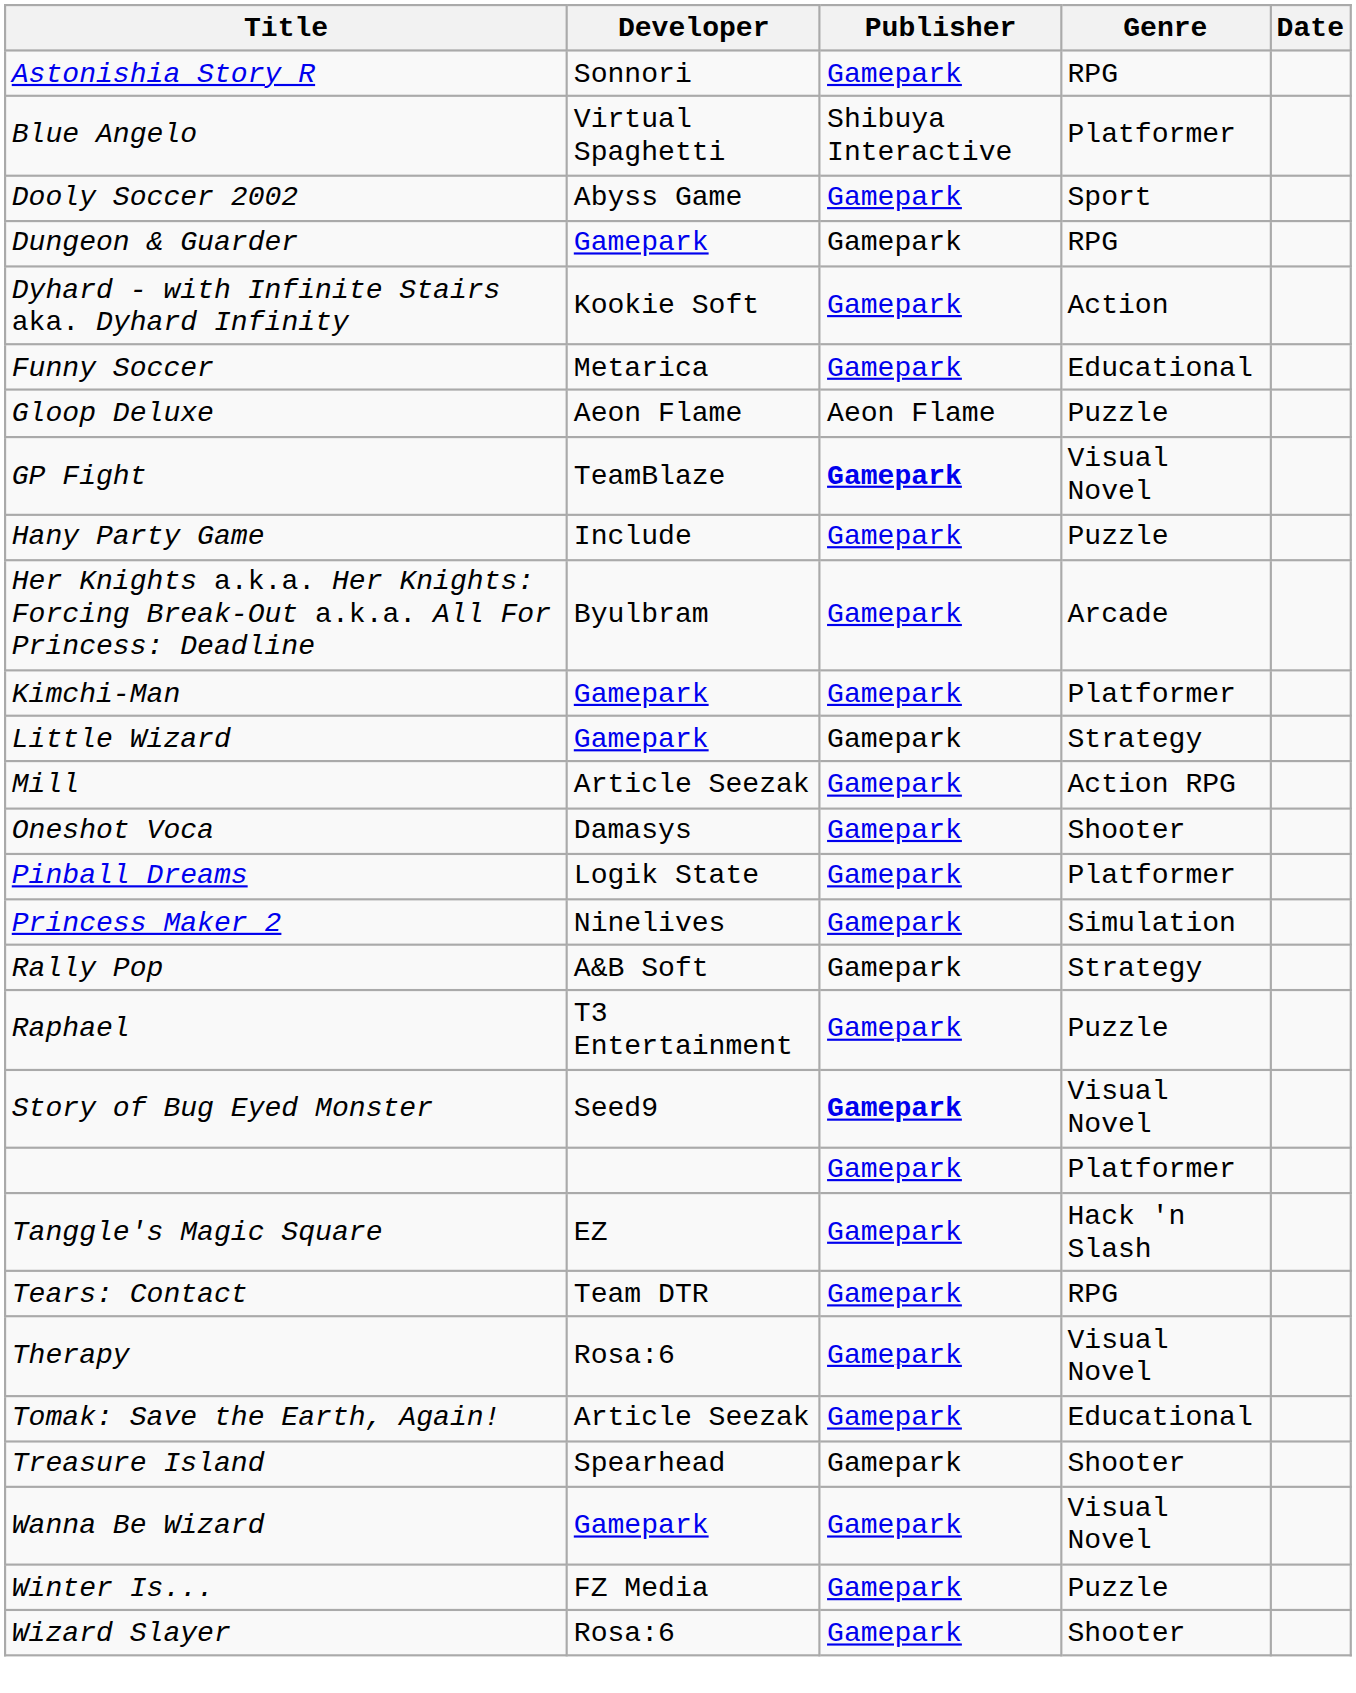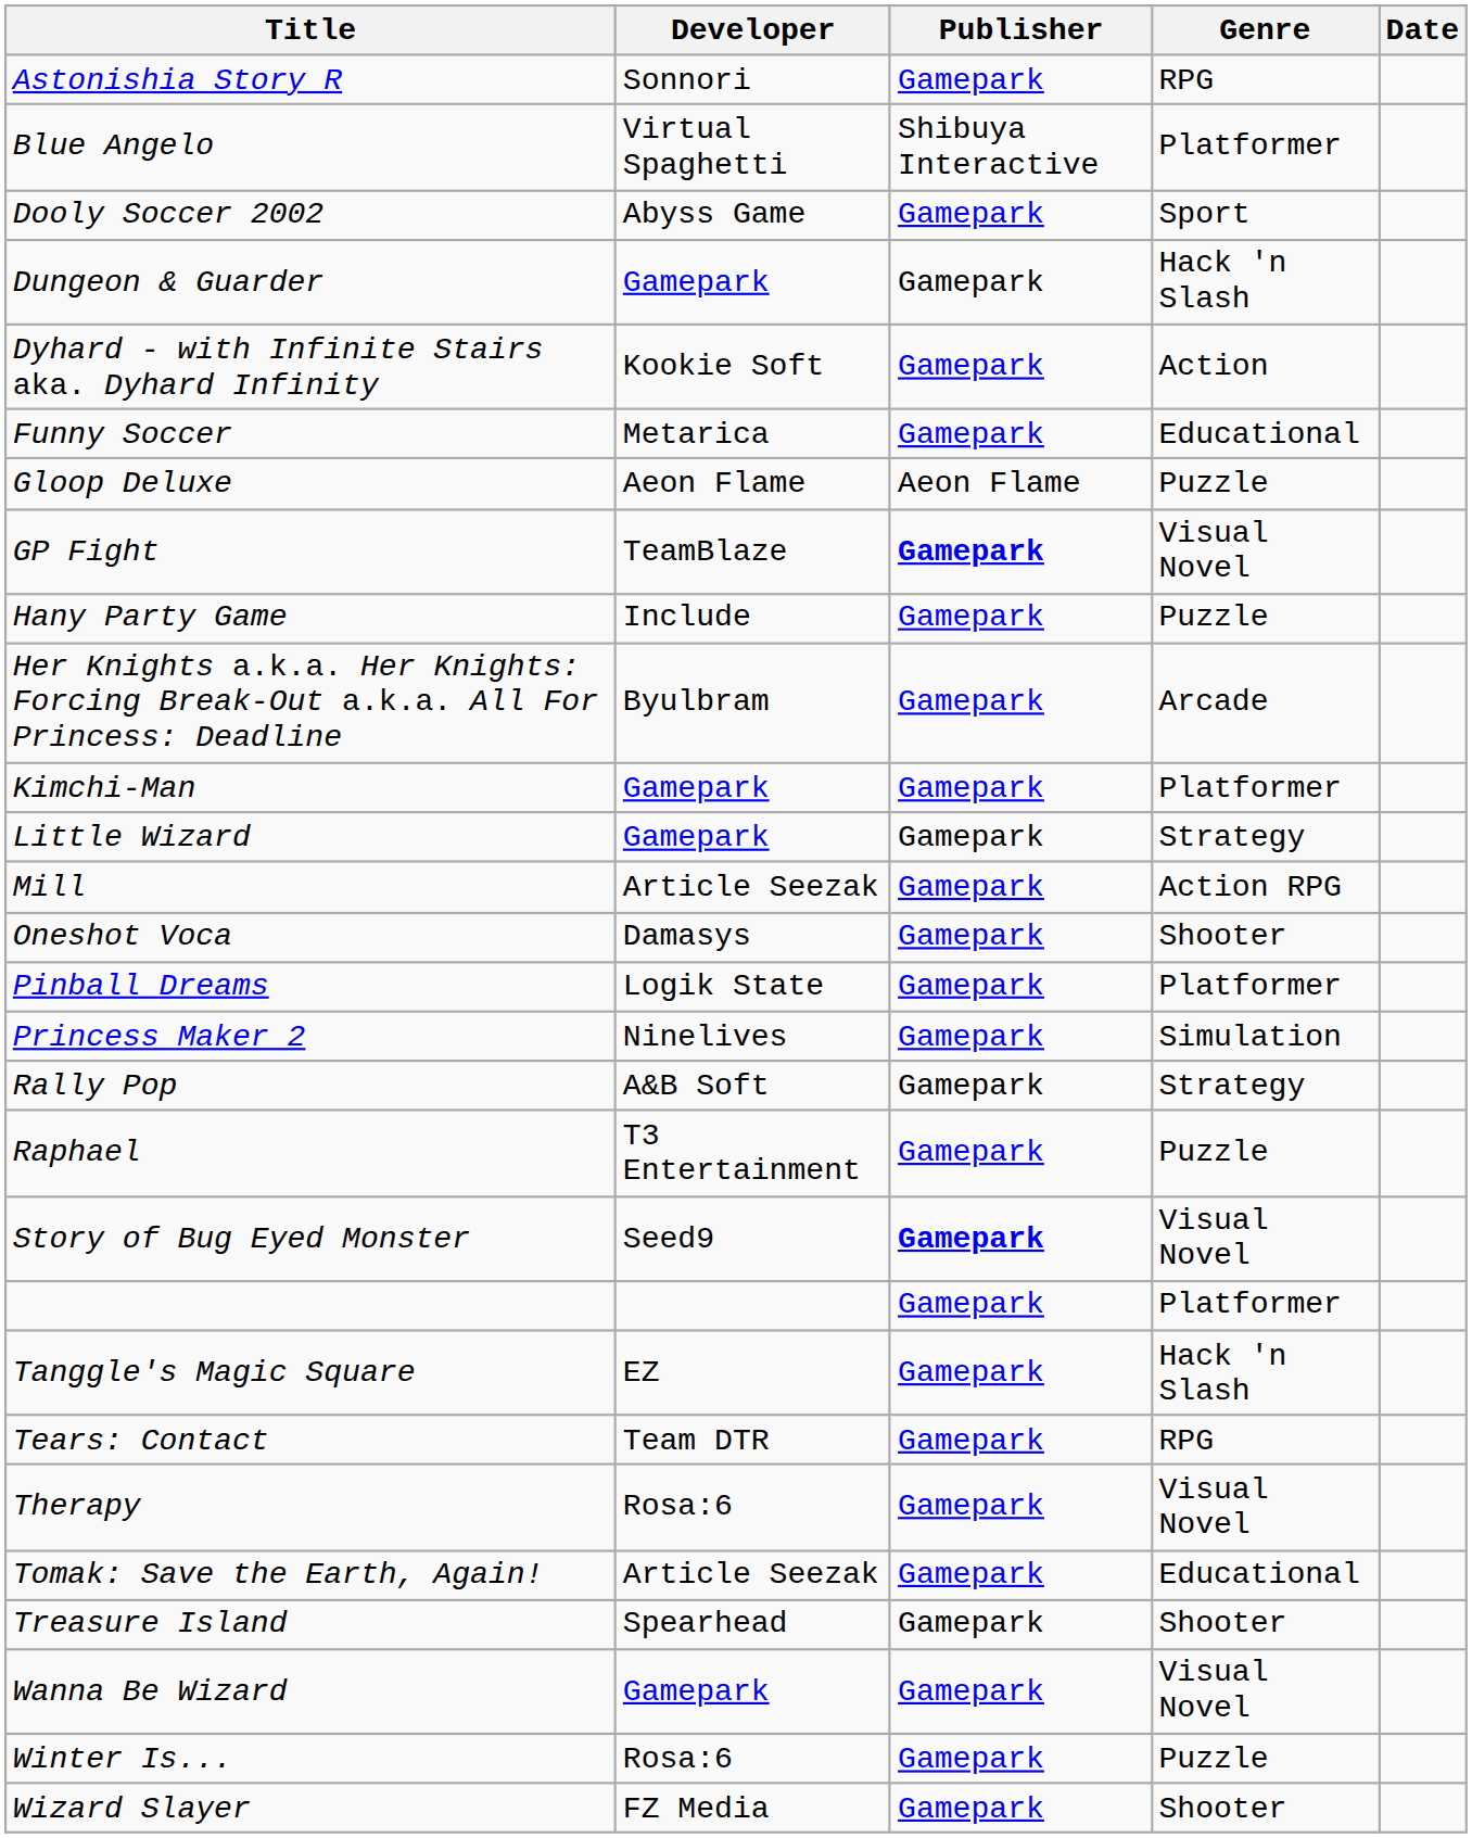Dungeon & Guarder | Genre: RPG -> Hack 'n Slash
Winter Is... | Developer: FZ Media -> Rosa:6
Wizard Slayer | Developer: Rosa:6 -> FZ Media
